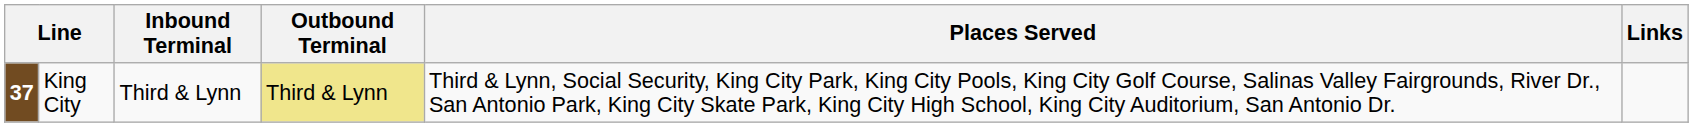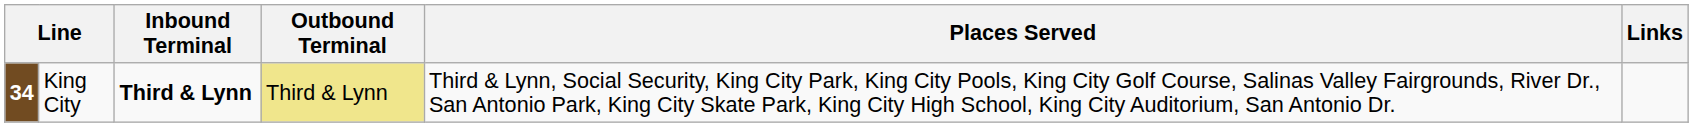King City | column 1: 37 -> 34
King City | Inbound Terminal: normal -> bold
